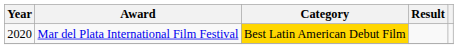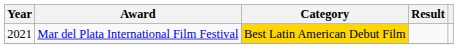Mar del Plata International Film Festival | Year: 2020 -> 2021
